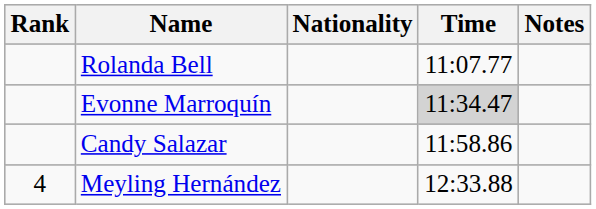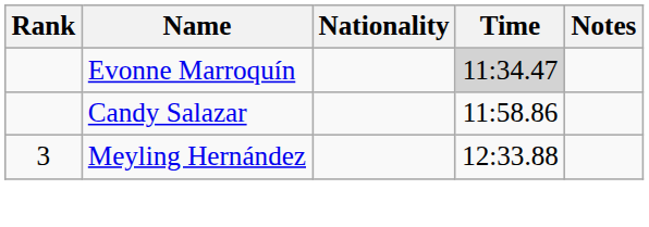- row: Rolanda Bell | 11:07.77
Meyling Hernández | Rank: 4 -> 3
